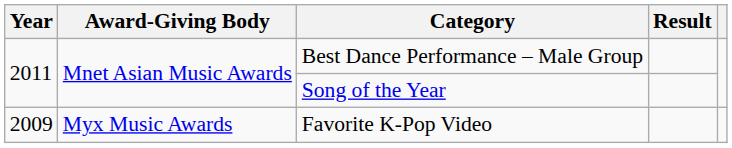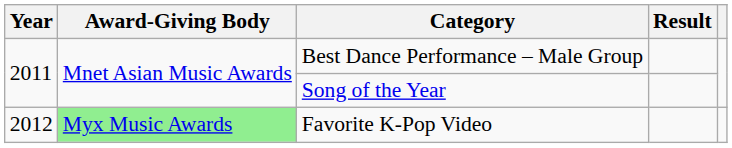Favorite K-Pop Video | Year: 2009 -> 2012
Favorite K-Pop Video | Award-Giving Body: no background -> lightgreen background
